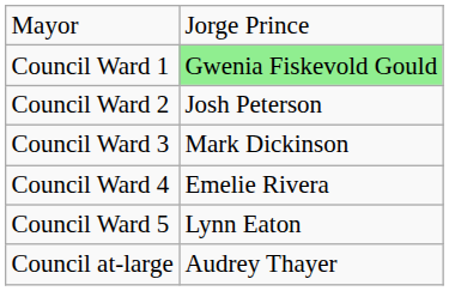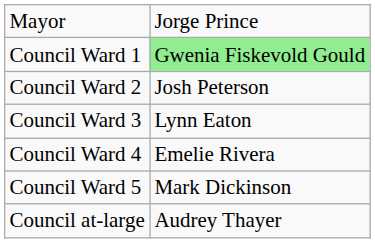Council Ward 3 | column 2: Mark Dickinson -> Lynn Eaton
Council Ward 5 | column 2: Lynn Eaton -> Mark Dickinson
